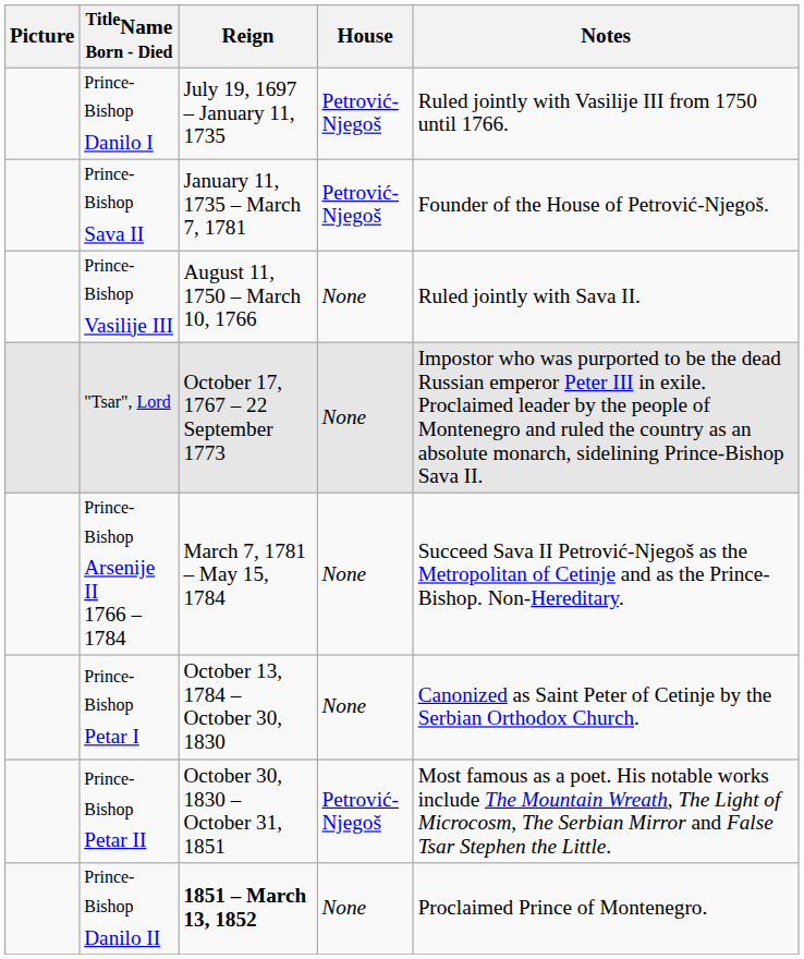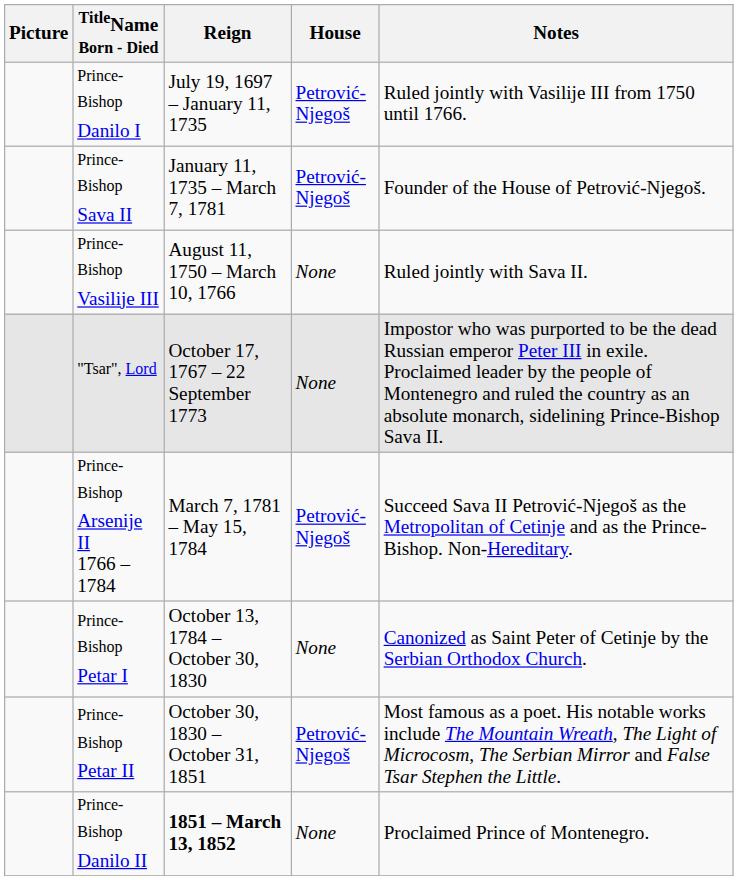Prince-Bishop Arsenije II 1766 – 1784 | House: None -> Petrović-Njegoš
